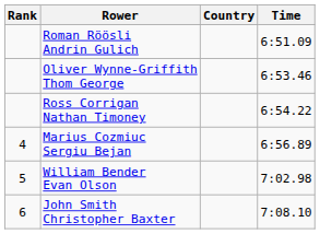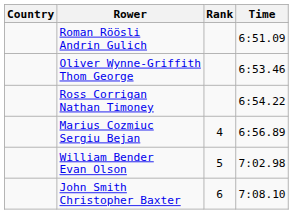columns swapped: Rank <-> Country
